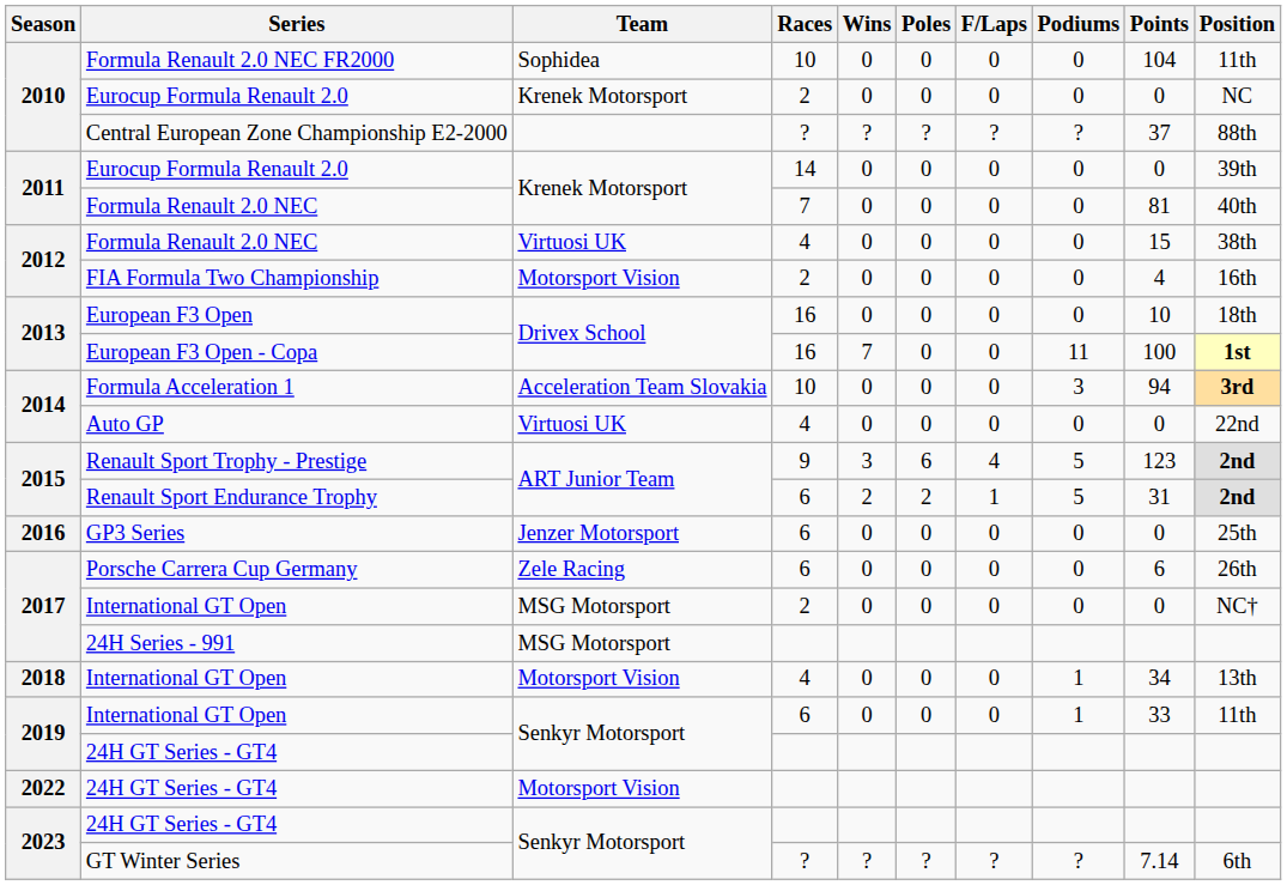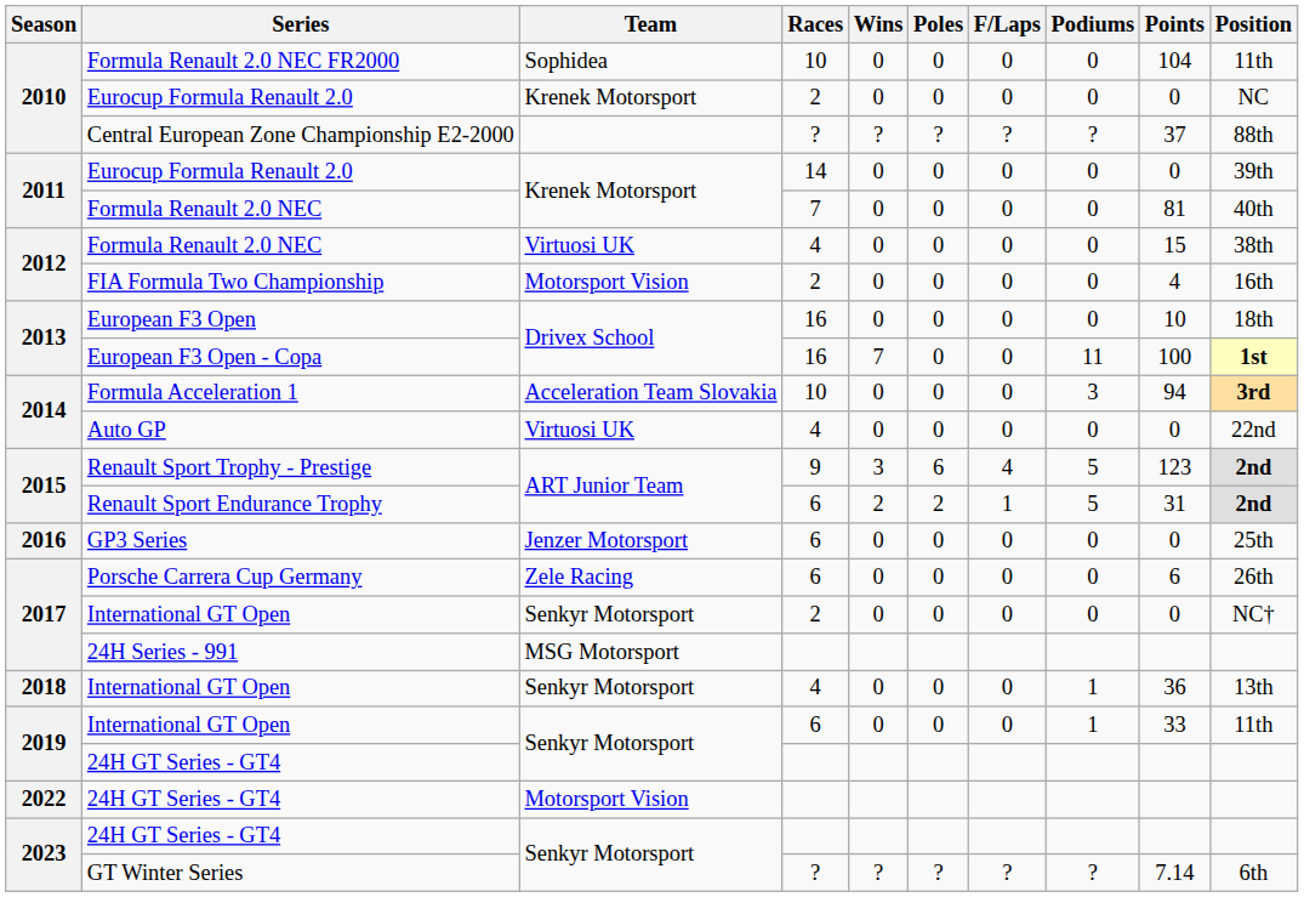2017 / International GT Open | Team: MSG Motorsport -> Senkyr Motorsport
2018 / International GT Open | Team: Motorsport Vision -> Senkyr Motorsport
2018 / International GT Open | Points: 34 -> 36
